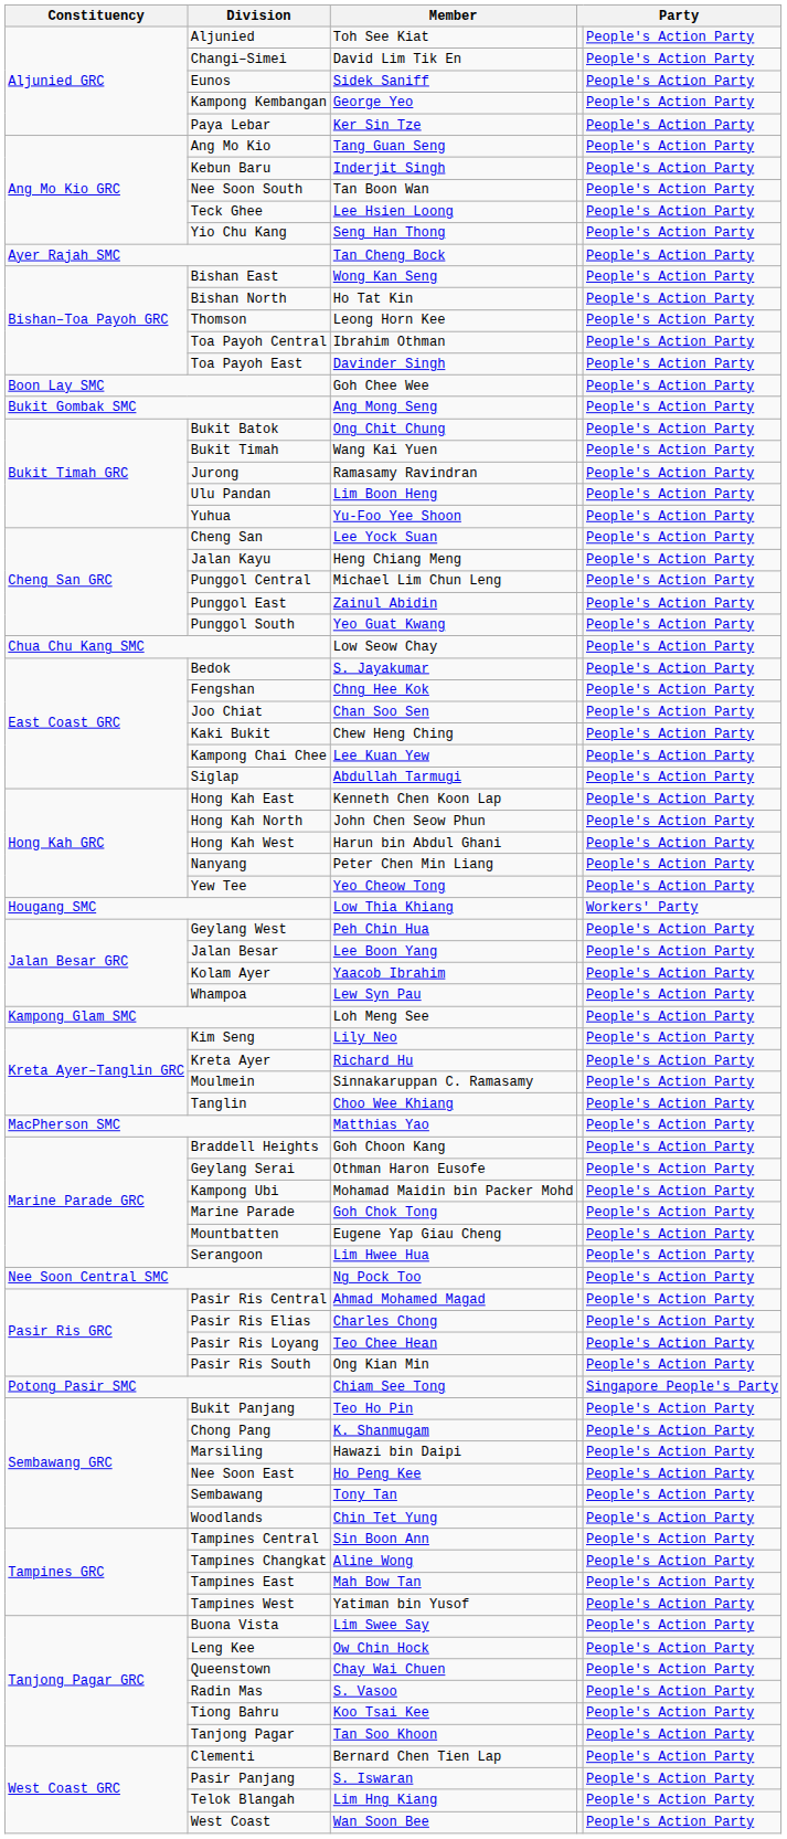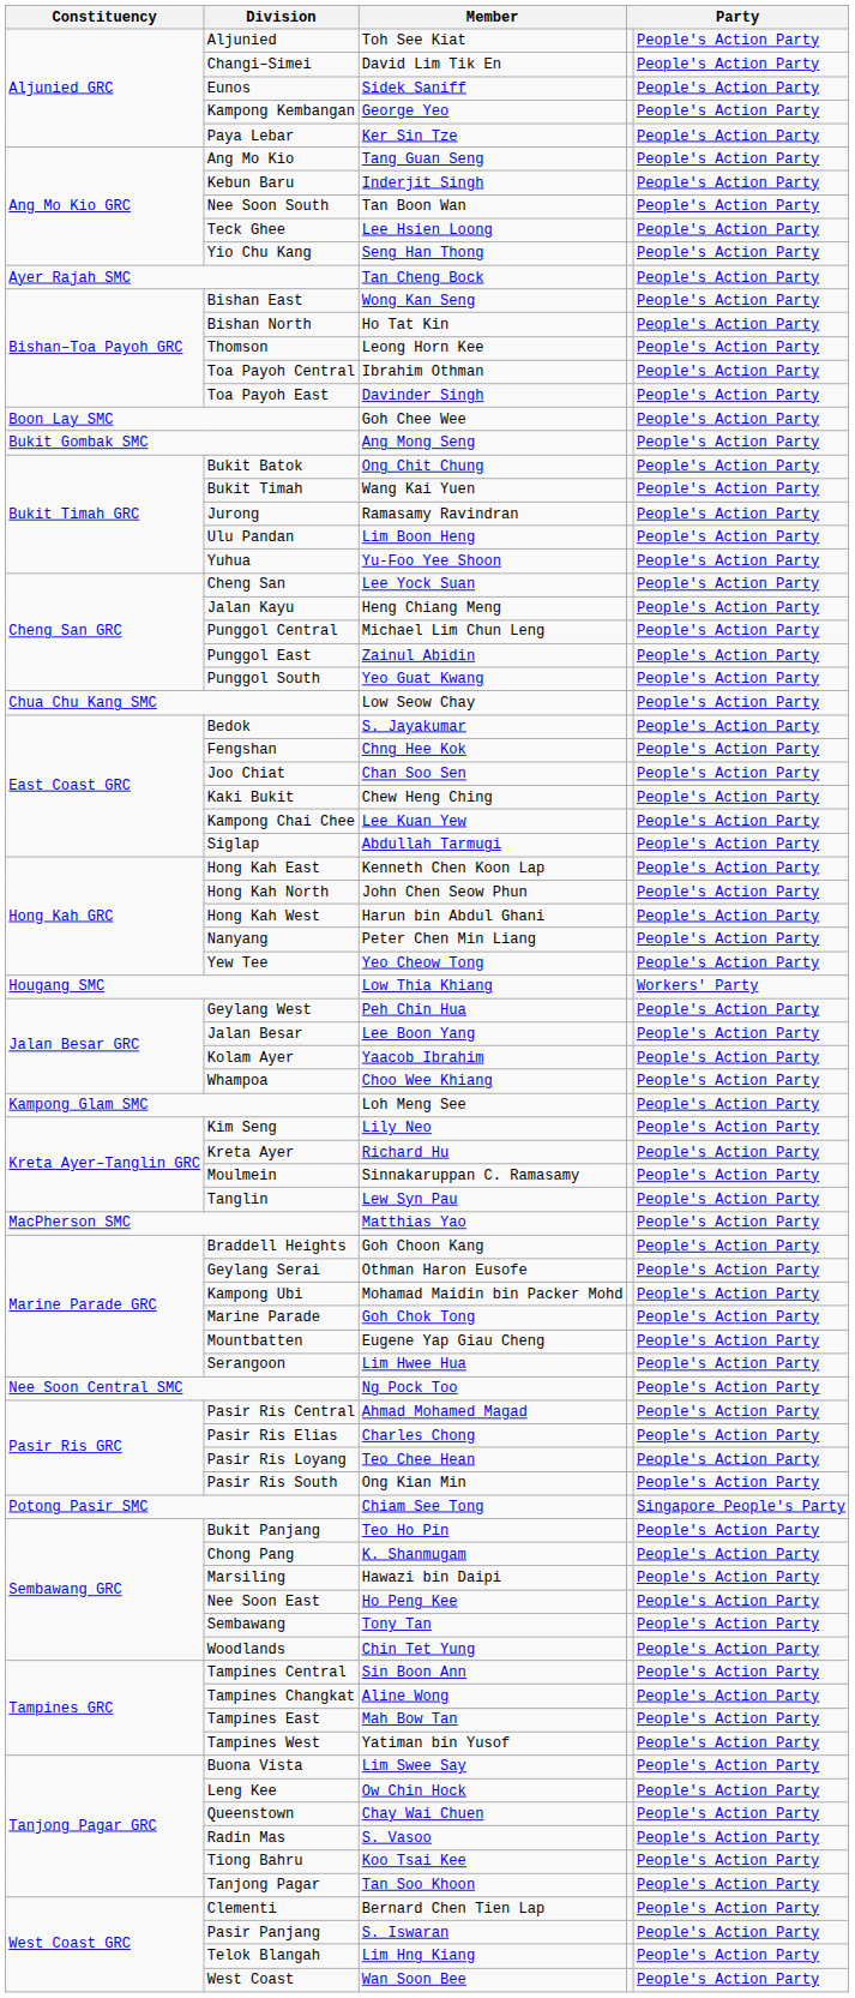Whampoa | Member: Lew Syn Pau -> Choo Wee Khiang
Tanglin | Member: Choo Wee Khiang -> Lew Syn Pau
